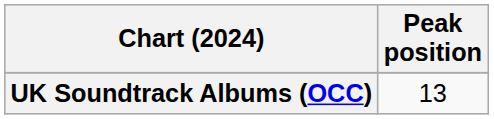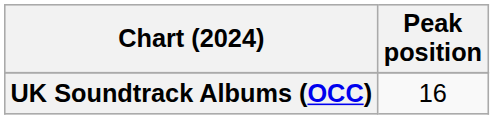UK Soundtrack Albums (OCC) | Peak position: 13 -> 16
